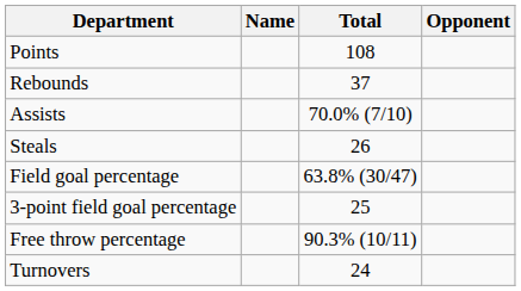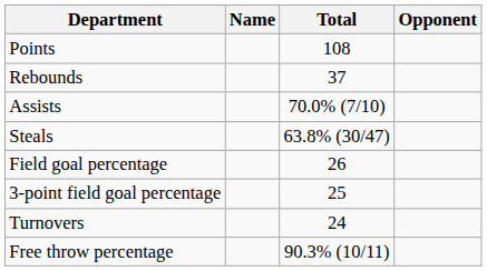Steals | Total: 26 -> 63.8% (30/47)
Field goal percentage | Total: 63.8% (30/47) -> 26
rows swapped: Free throw percentage <-> Turnovers
